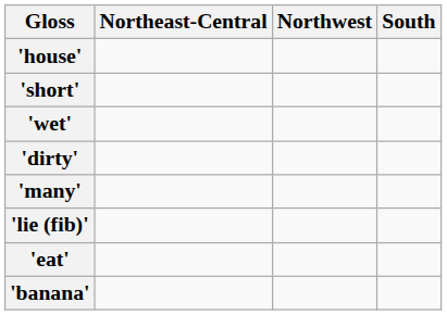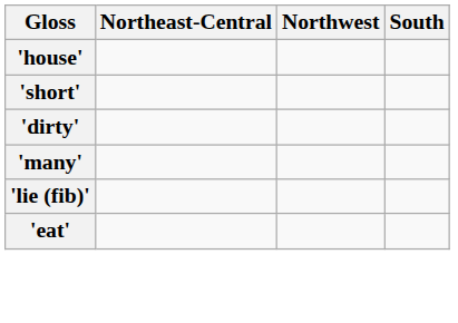- row: 'wet'
- row: 'banana'
